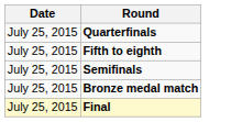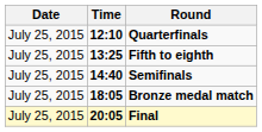+ column: Time | 12:10 | 13:25 | 14:40 | 18:05 | 20:05
